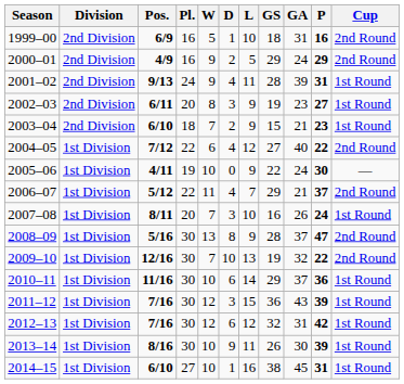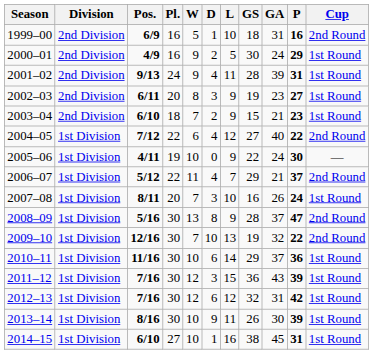2000–01 | GS: 29 -> 30
2000–01 | Cup: 2nd Round -> 1st Round
